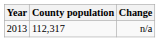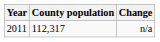n/a | Year: 2013 -> 2011
